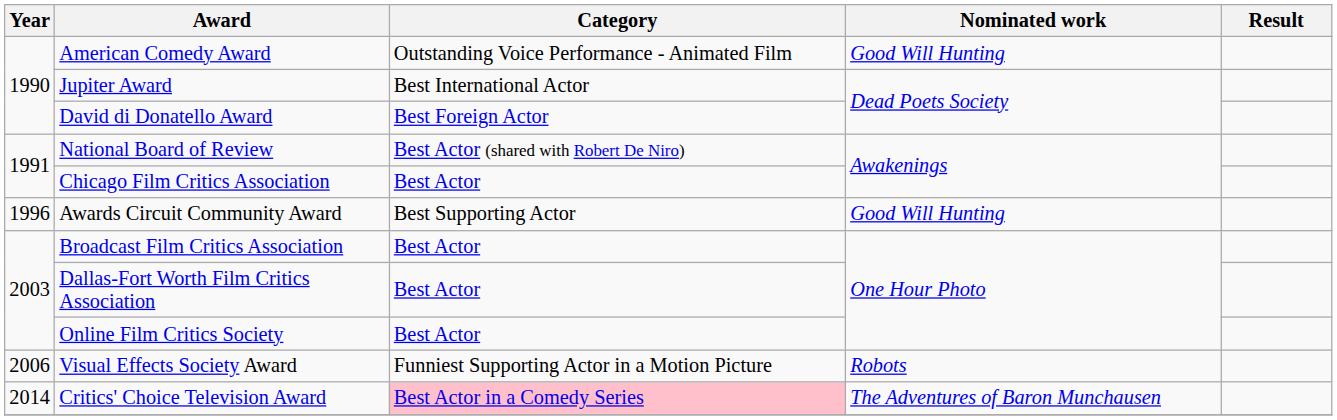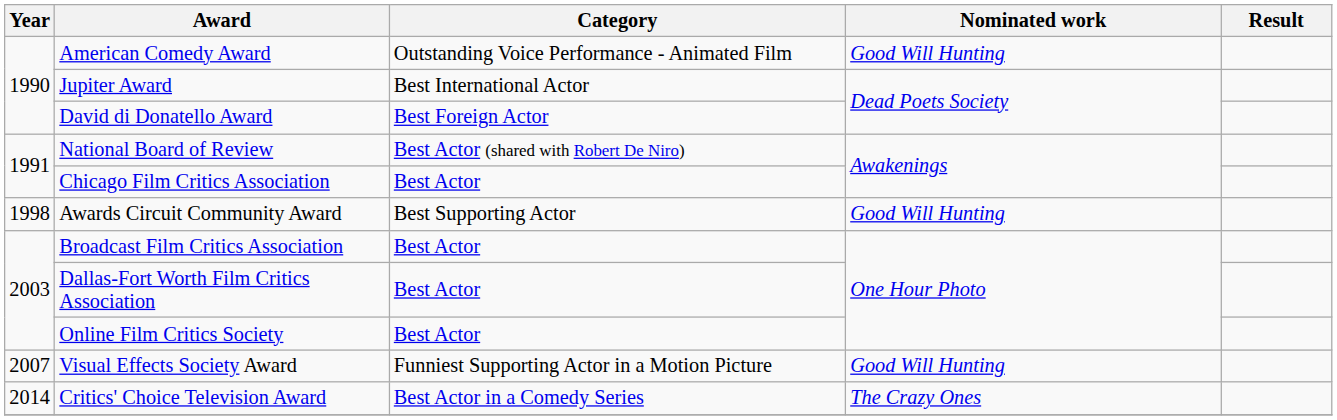Awards Circuit Community Award | Year: 1996 -> 1998
Visual Effects Society Award | Year: 2006 -> 2007
Visual Effects Society Award | Nominated work: Robots -> Good Will Hunting
Critics' Choice Television Award | Category: pink background -> no background
Critics' Choice Television Award | Nominated work: The Adventures of Baron Munchausen -> The Crazy Ones
